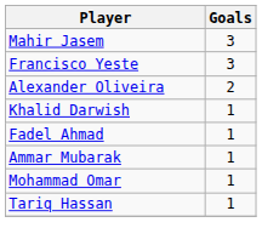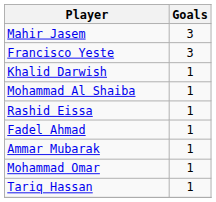- row: Alexander Oliveira | 2
+ row: Mohammad Al Shaiba | 1
+ row: Rashid Eissa | 1
